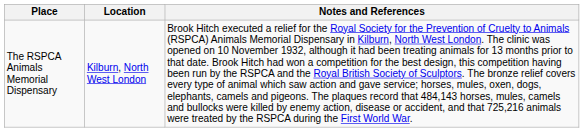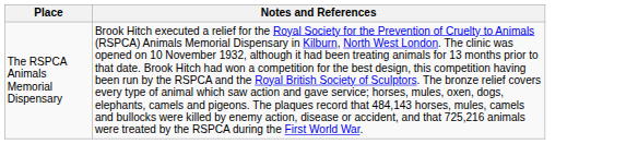- column: Location | Kilburn, North West London
